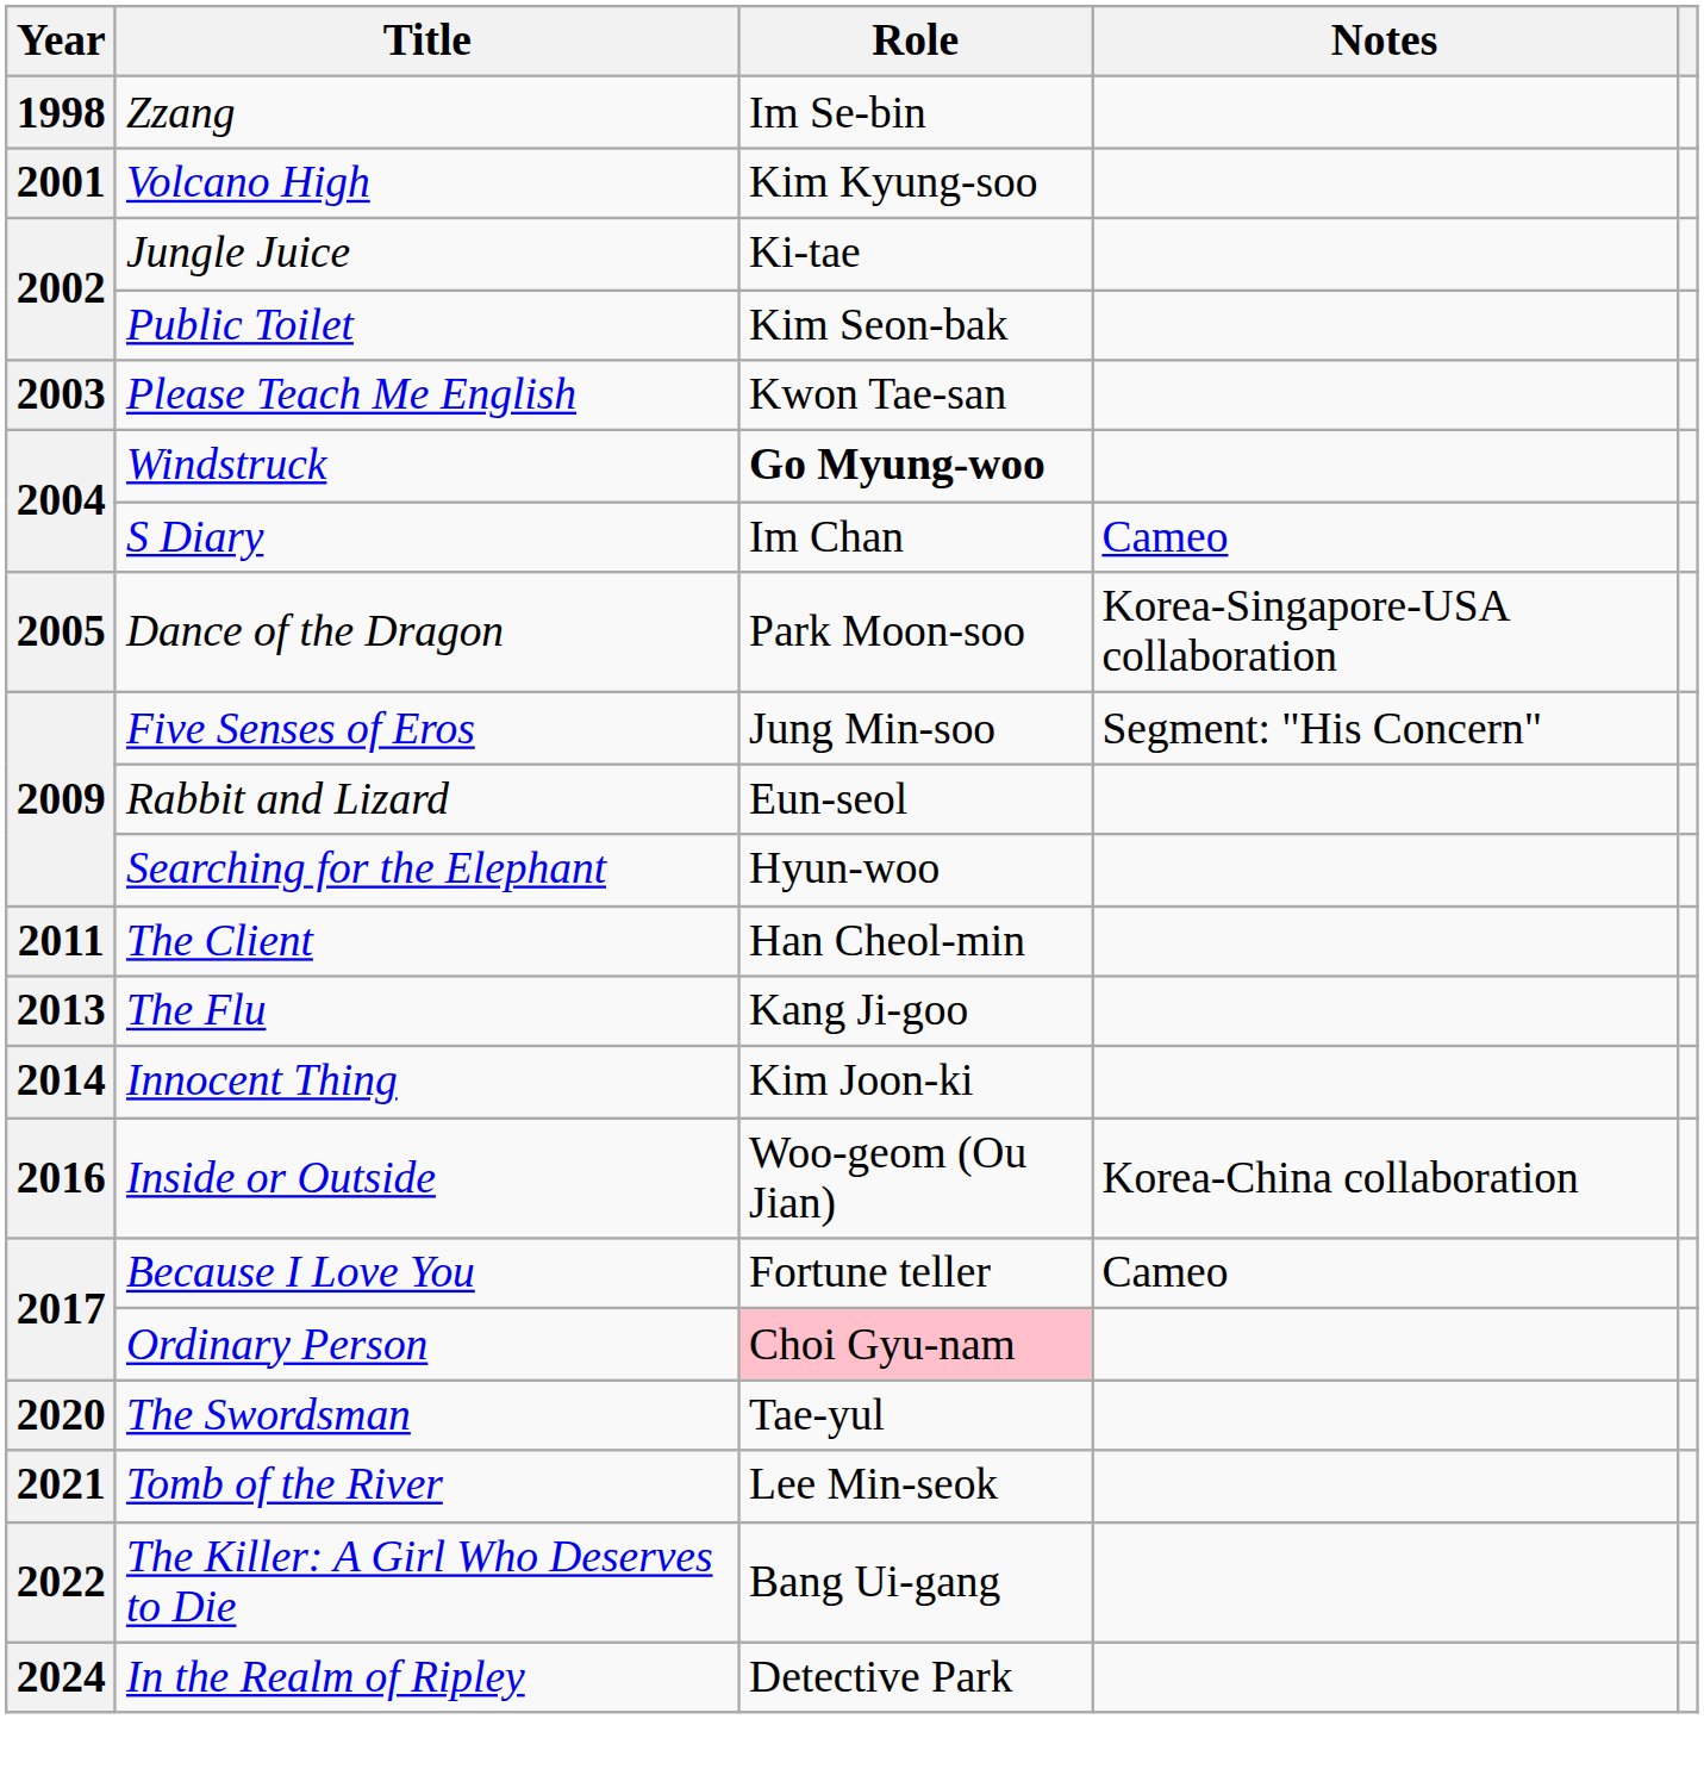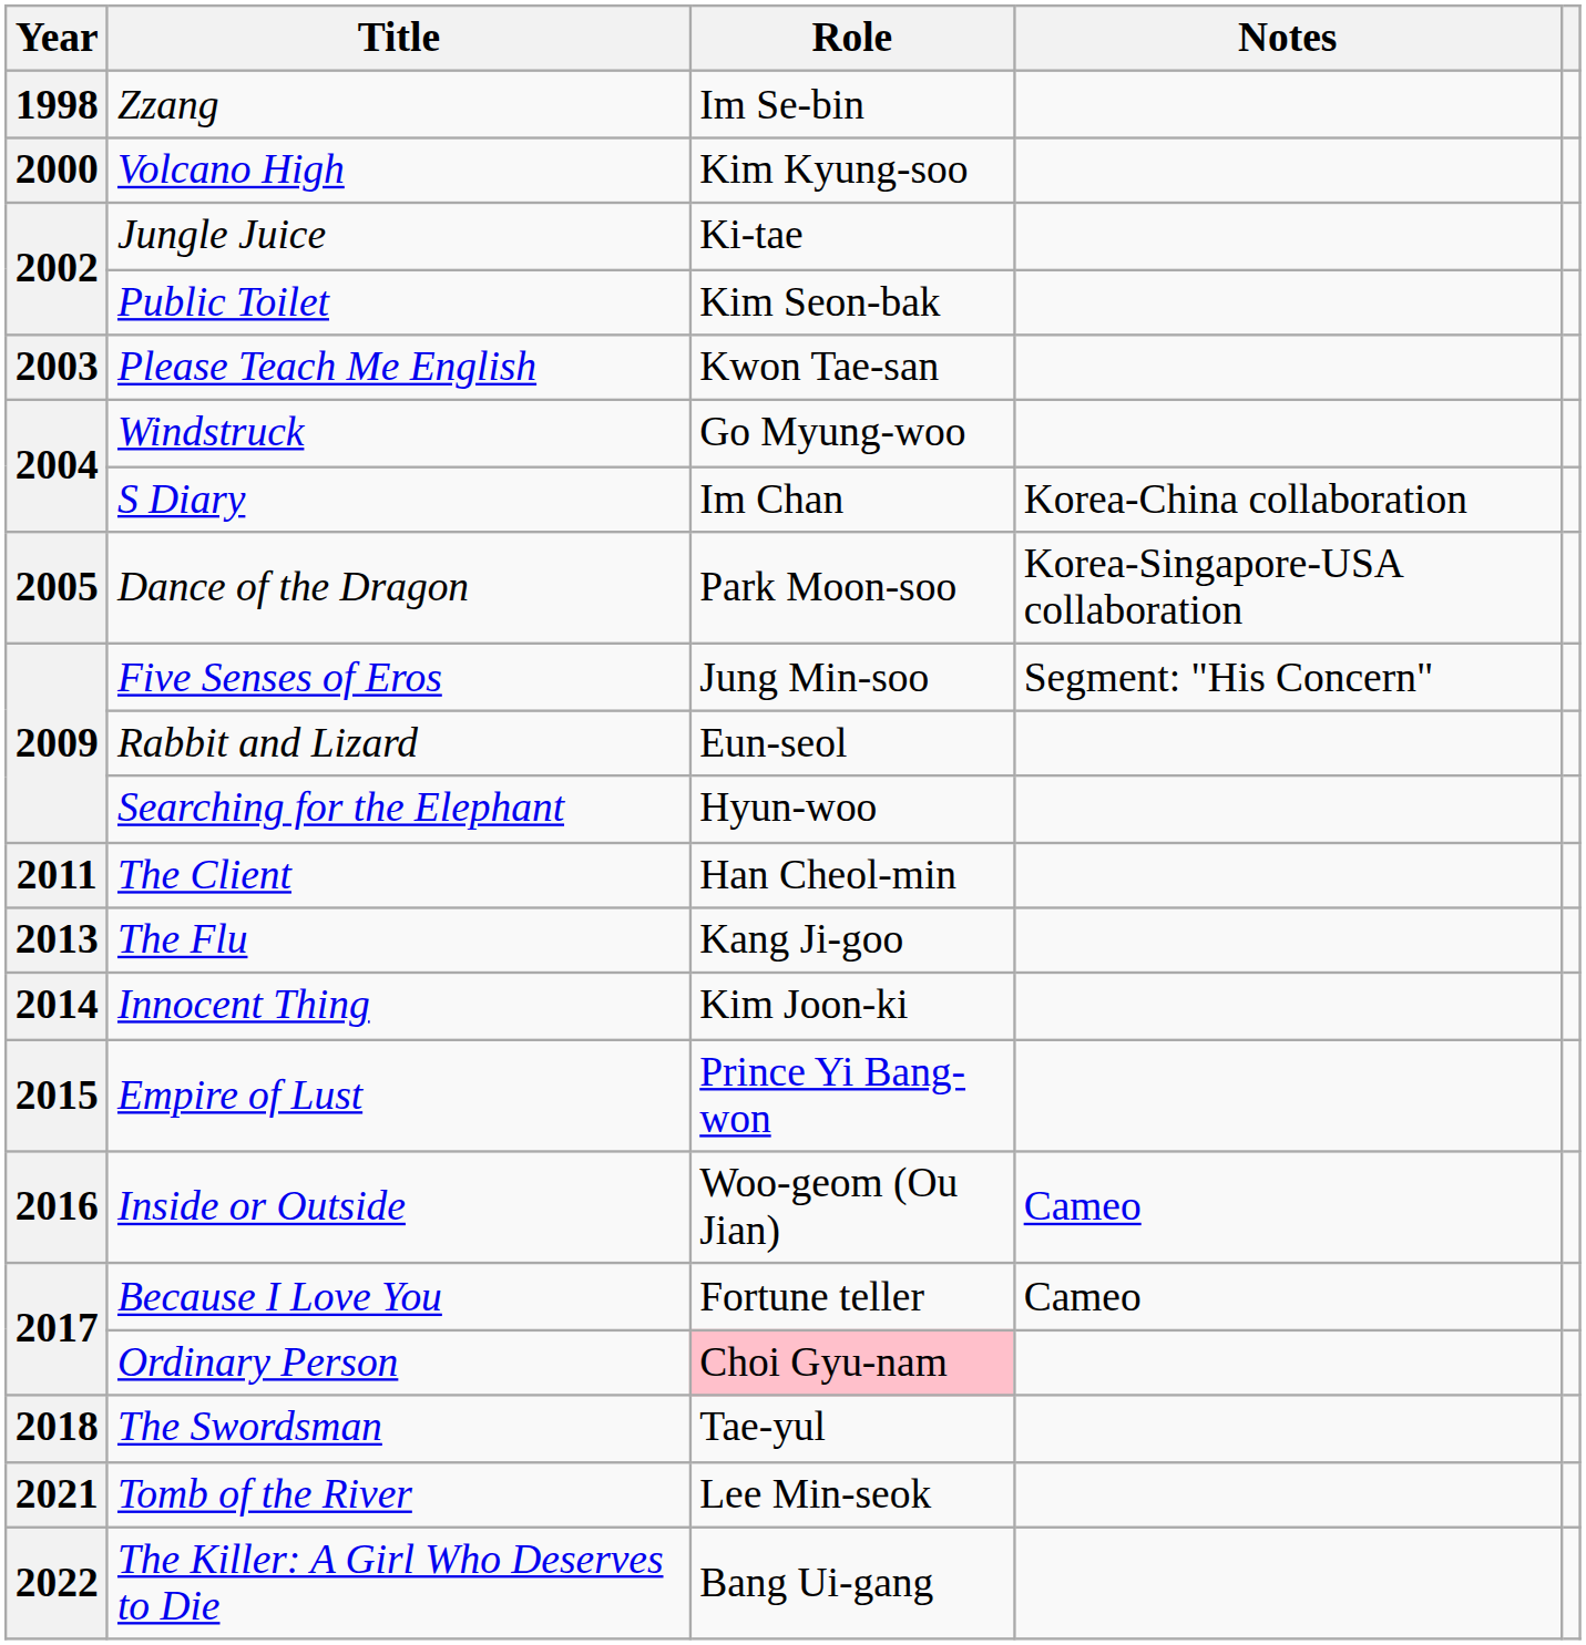Volcano High | Year: 2001 -> 2000
Windstruck | Role: bold -> normal
S Diary | Notes: Cameo -> Korea-China collaboration
+ row: 2015 | Empire of Lust | Prince Yi Bang-won
Inside or Outside | Notes: Korea-China collaboration -> Cameo
The Swordsman | Year: 2020 -> 2018
- row: 2024 | In the Realm of Ripley | Detective Park
